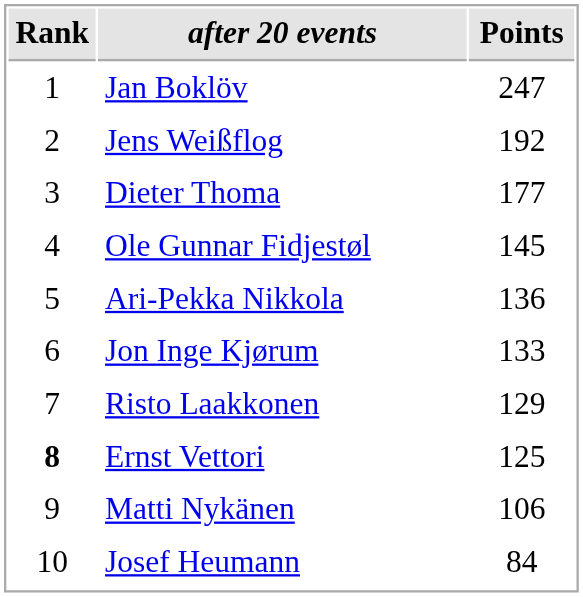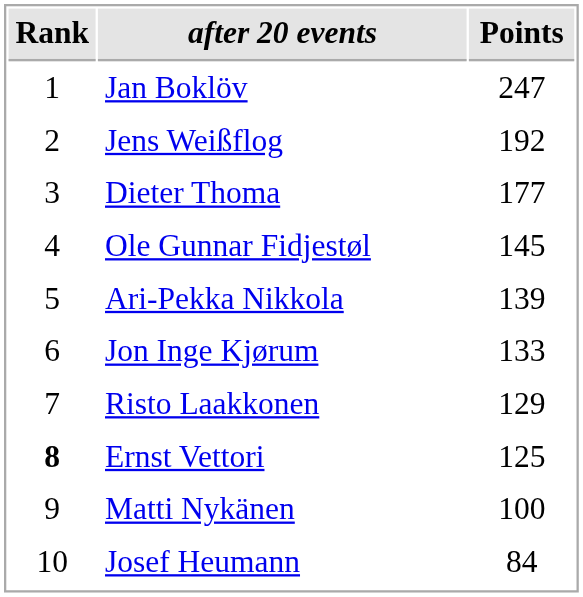Ari-Pekka Nikkola | Points: 136 -> 139
Matti Nykänen | Points: 106 -> 100
